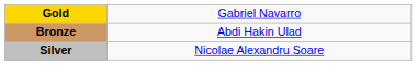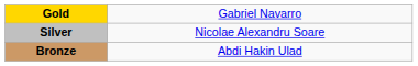rows swapped: Silver <-> Bronze
